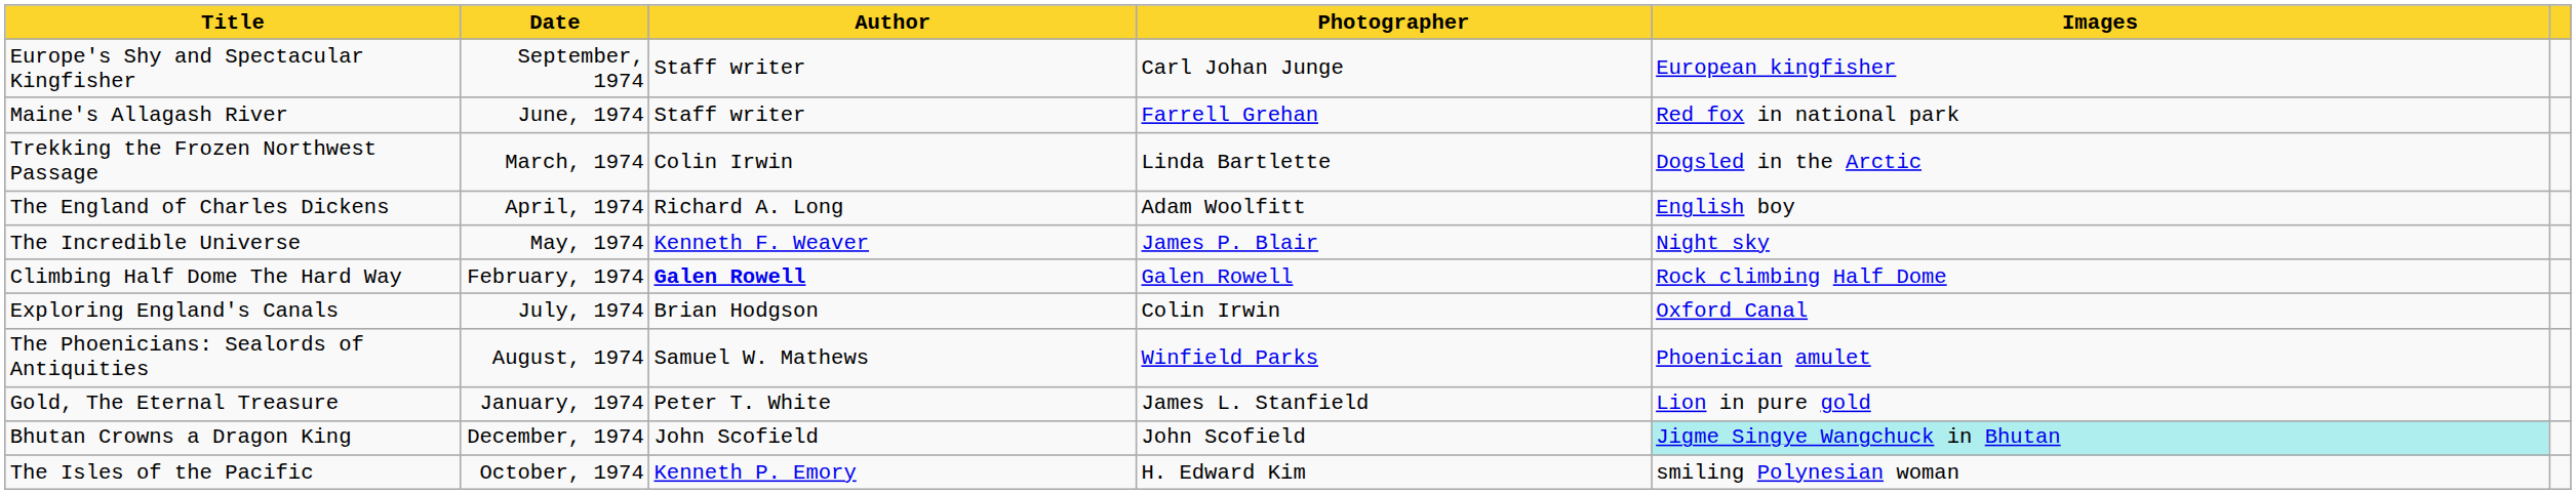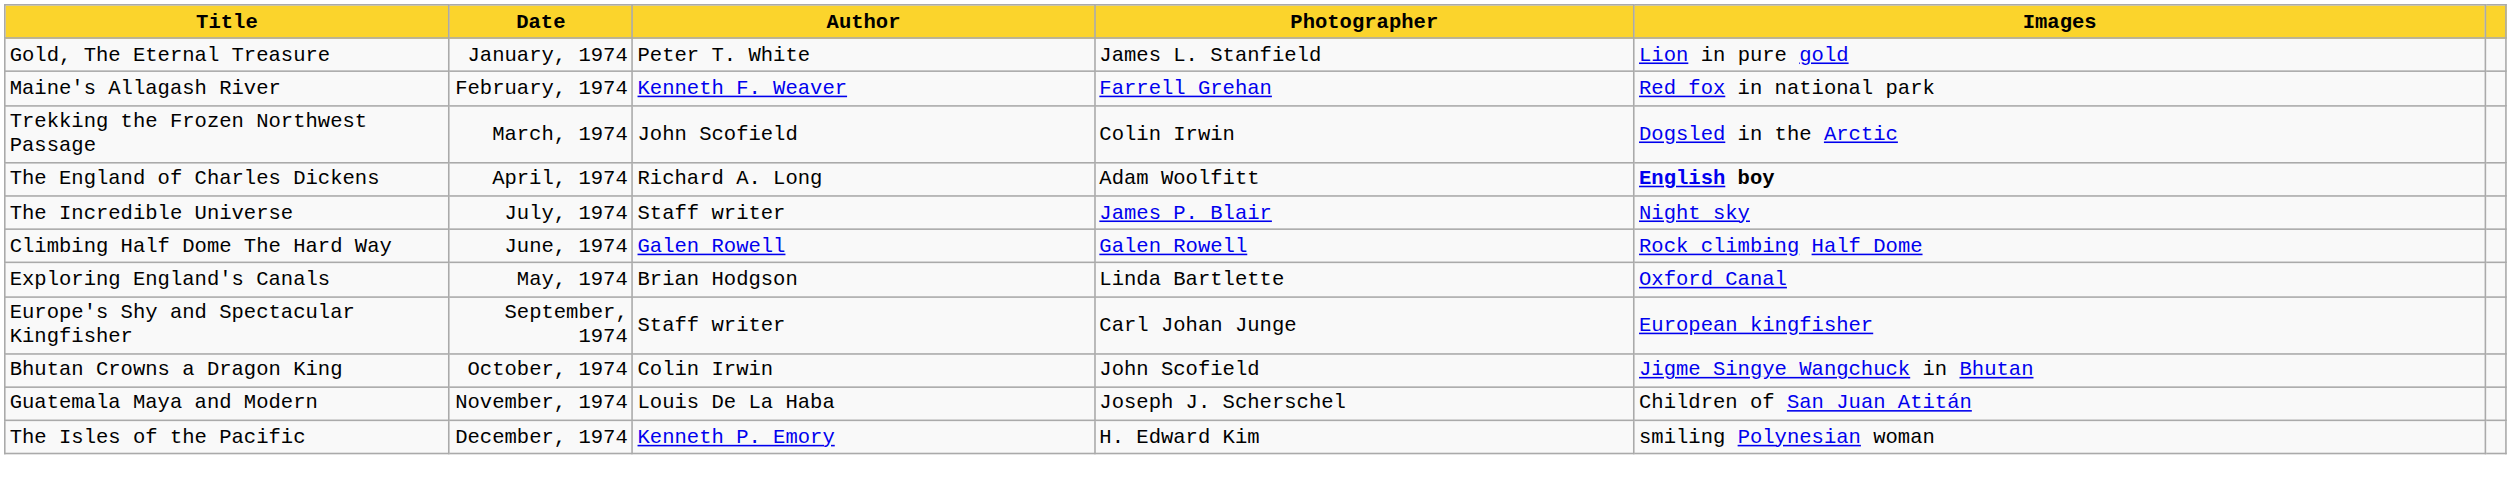rows swapped: Gold, The Eternal Treasure <-> Europe's Shy and Spectacular Kingfisher
Maine's Allagash River | Date: June, 1974 -> February, 1974
Maine's Allagash River | Author: Staff writer -> Kenneth F. Weaver
Trekking the Frozen Northwest Passage | Author: Colin Irwin -> John Scofield
Trekking the Frozen Northwest Passage | Photographer: Linda Bartlette -> Colin Irwin
The England of Charles Dickens | Images: normal -> bold
The Incredible Universe | Date: May, 1974 -> July, 1974
The Incredible Universe | Author: Kenneth F. Weaver -> Staff writer
Climbing Half Dome The Hard Way | Date: February, 1974 -> June, 1974
Climbing Half Dome The Hard Way | Author: bold -> normal
Exploring England's Canals | Date: July, 1974 -> May, 1974
Exploring England's Canals | Photographer: Colin Irwin -> Linda Bartlette
- row: The Phoenicians: Sealords of Antiquities | August, 1974 | Samuel W. Mathews | Winfield Parks | Phoenician amulet
Bhutan Crowns a Dragon King | Date: December, 1974 -> October, 1974
Bhutan Crowns a Dragon King | Author: John Scofield -> Colin Irwin
Bhutan Crowns a Dragon King | Images: paleturquoise background -> no background
+ row: Guatemala Maya and Modern | November, 1974 | Louis De La Haba | Joseph J. Scherschel | Children of San Juan Atitán
The Isles of the Pacific | Date: October, 1974 -> December, 1974
